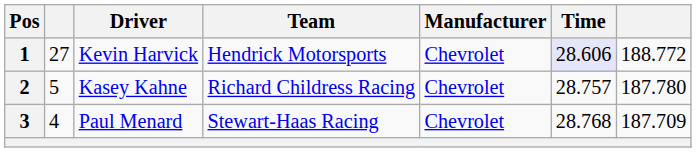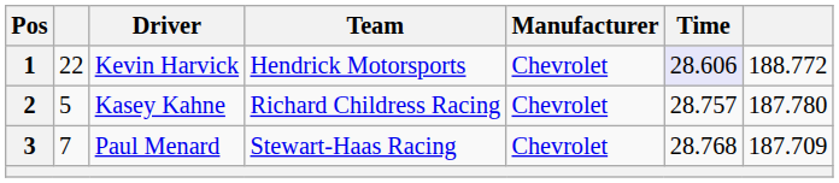1 | column 2: 27 -> 22
3 | column 2: 4 -> 7
